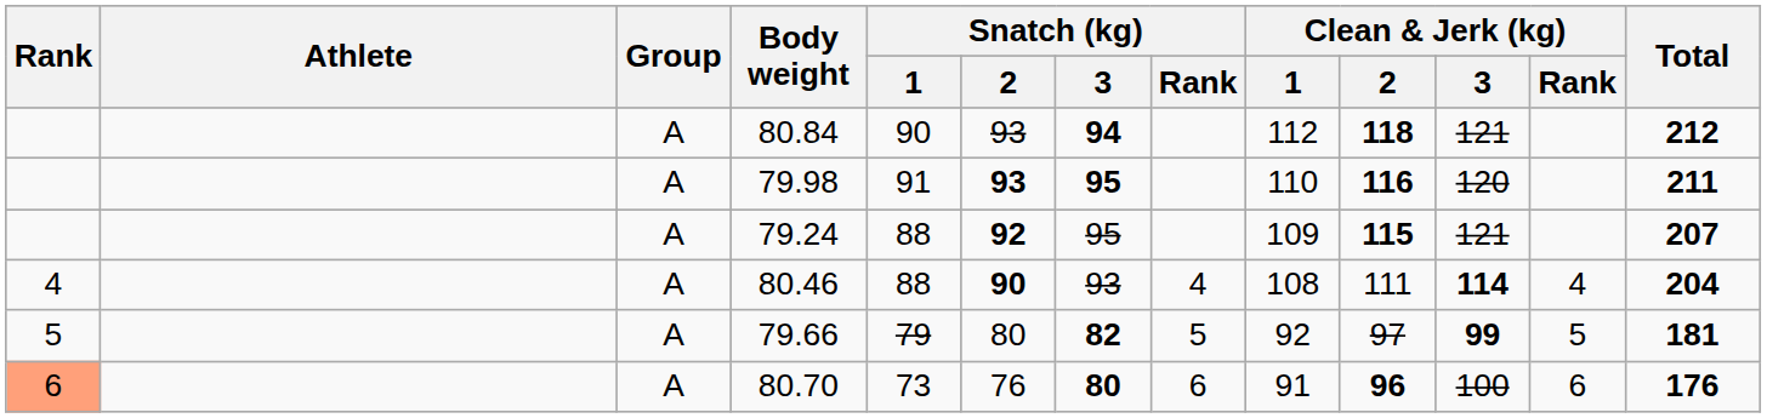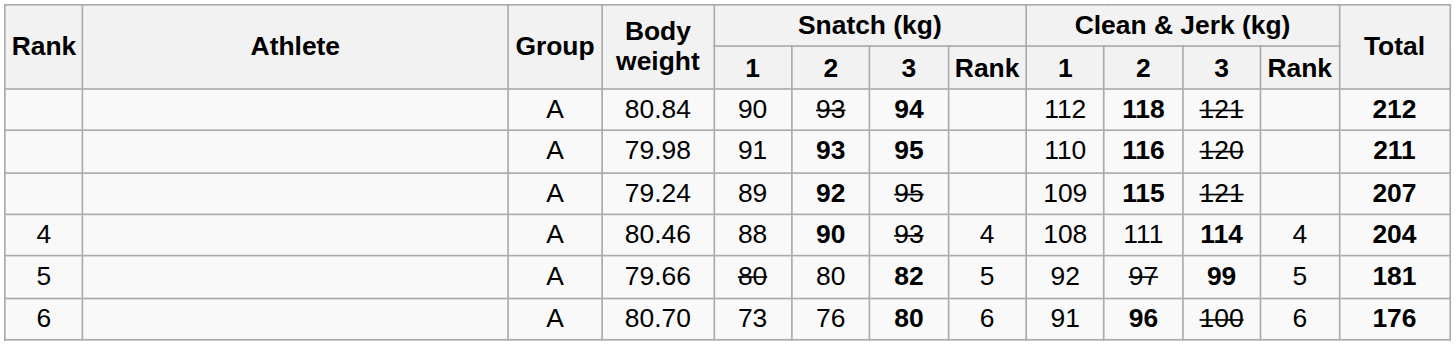79.24 | Snatch (kg) / 1: 88 -> 89
79.66 | Snatch (kg) / 1: 79 -> 80
80.70 | Rank: lightsalmon background -> no background
